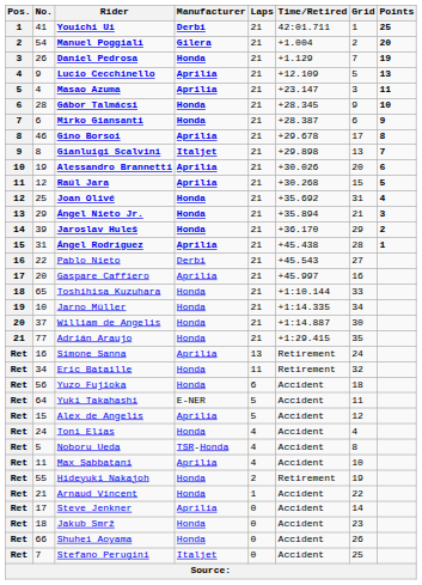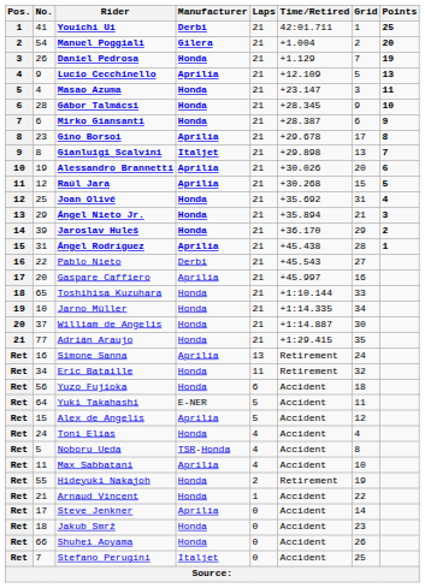Masao Azuma | Manufacturer: Aprilia -> Honda
Gino Borsoi | No.: 46 -> 23
